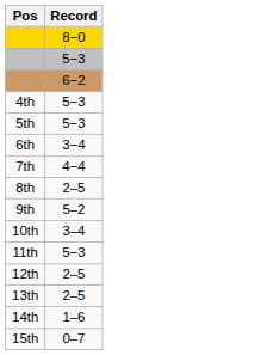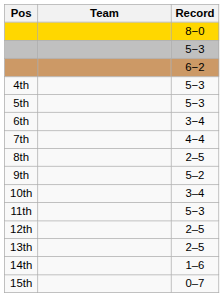+ column: Team
